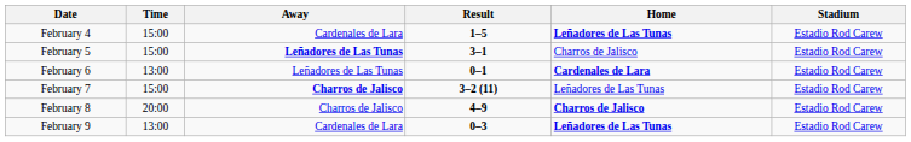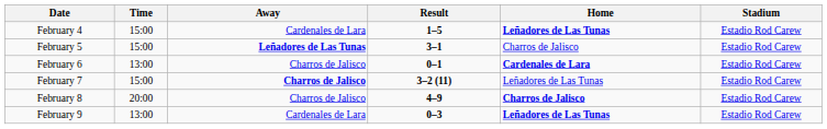February 6 | Away: Leñadores de Las Tunas -> Charros de Jalisco
